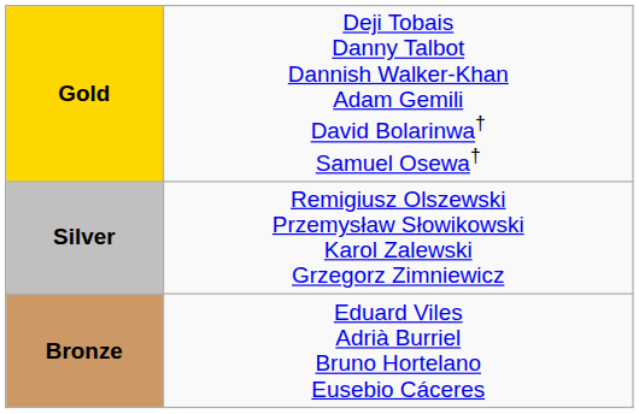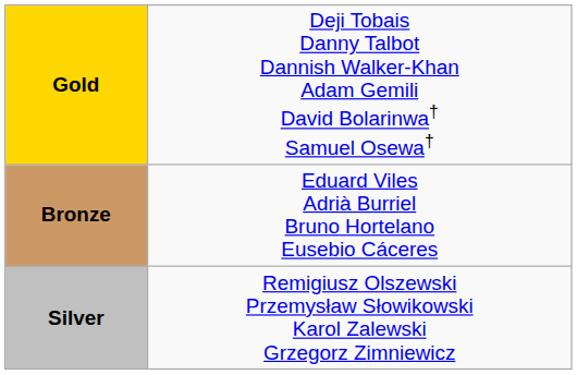rows swapped: Silver <-> Bronze
